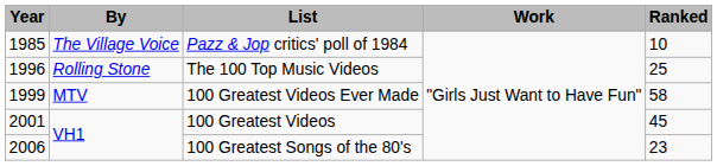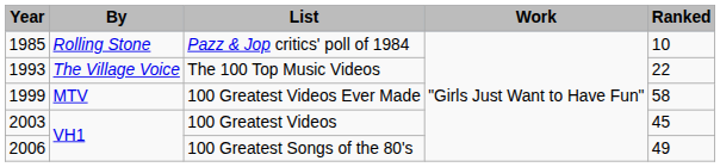Pazz & Jop critics' poll of 1984 | By: The Village Voice -> Rolling Stone
The 100 Top Music Videos | Year: 1996 -> 1993
The 100 Top Music Videos | By: Rolling Stone -> The Village Voice
The 100 Top Music Videos | Ranked: 25 -> 22
100 Greatest Videos | Year: 2001 -> 2003
100 Greatest Songs of the 80's | Ranked: 23 -> 49
